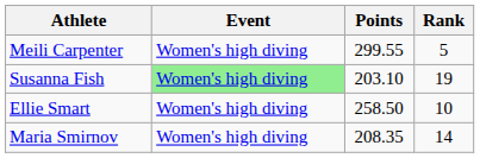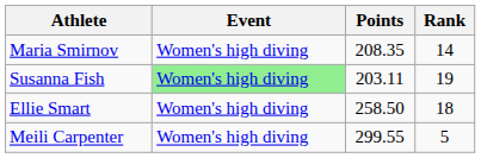rows swapped: Meili Carpenter <-> Maria Smirnov
Susanna Fish | Points: 203.10 -> 203.11
Ellie Smart | Rank: 10 -> 18
